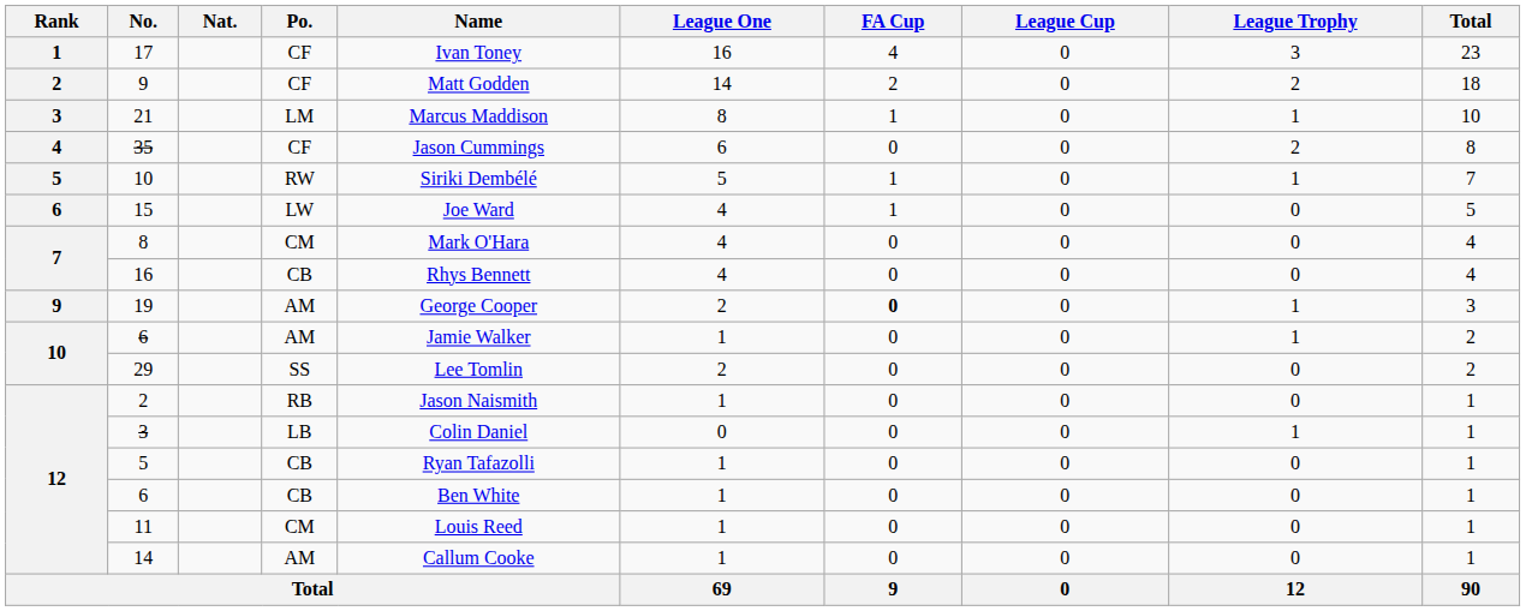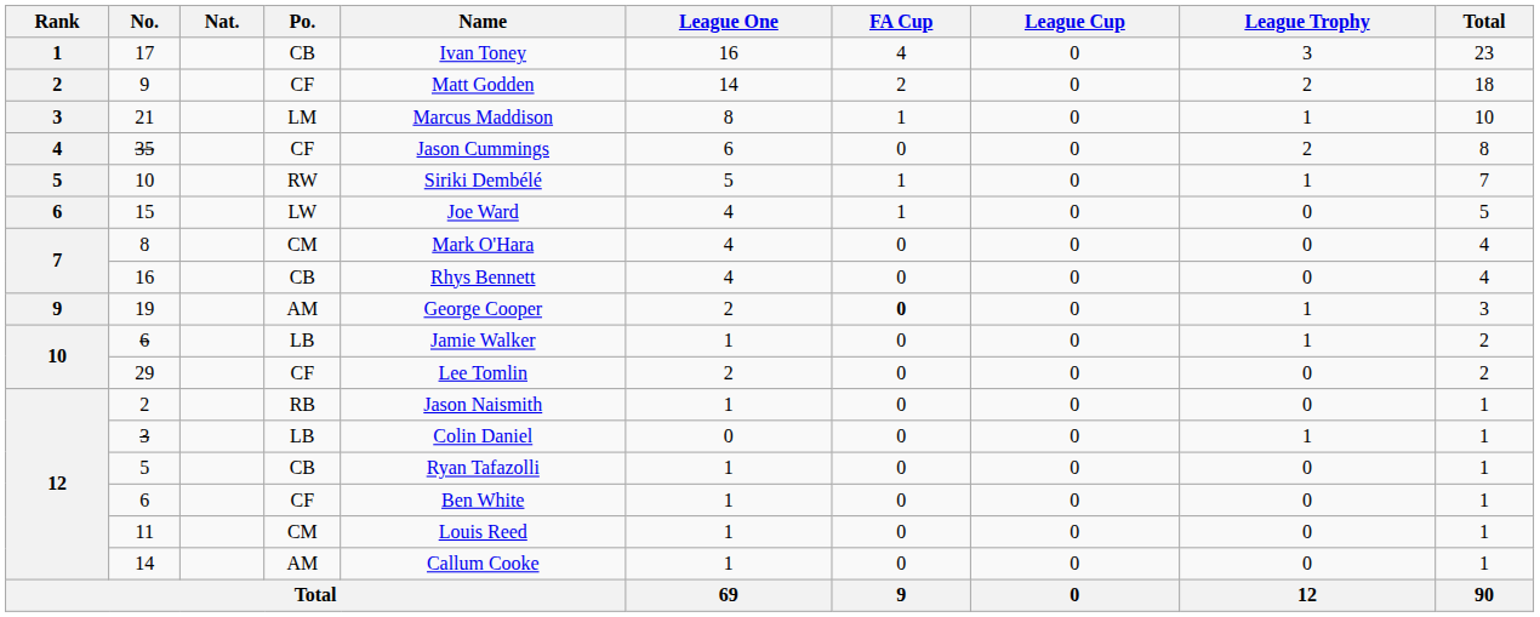17 | Po.: CF -> CB
10 / 6 | Po.: AM -> LB
29 | Po.: SS -> CF
12 / 6 | Po.: CB -> CF
